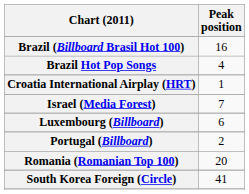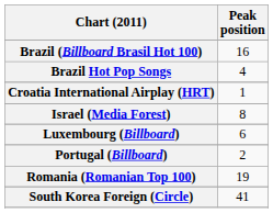Israel (Media Forest) | Peak position: 7 -> 8
Romania (Romanian Top 100) | Peak position: 20 -> 19
